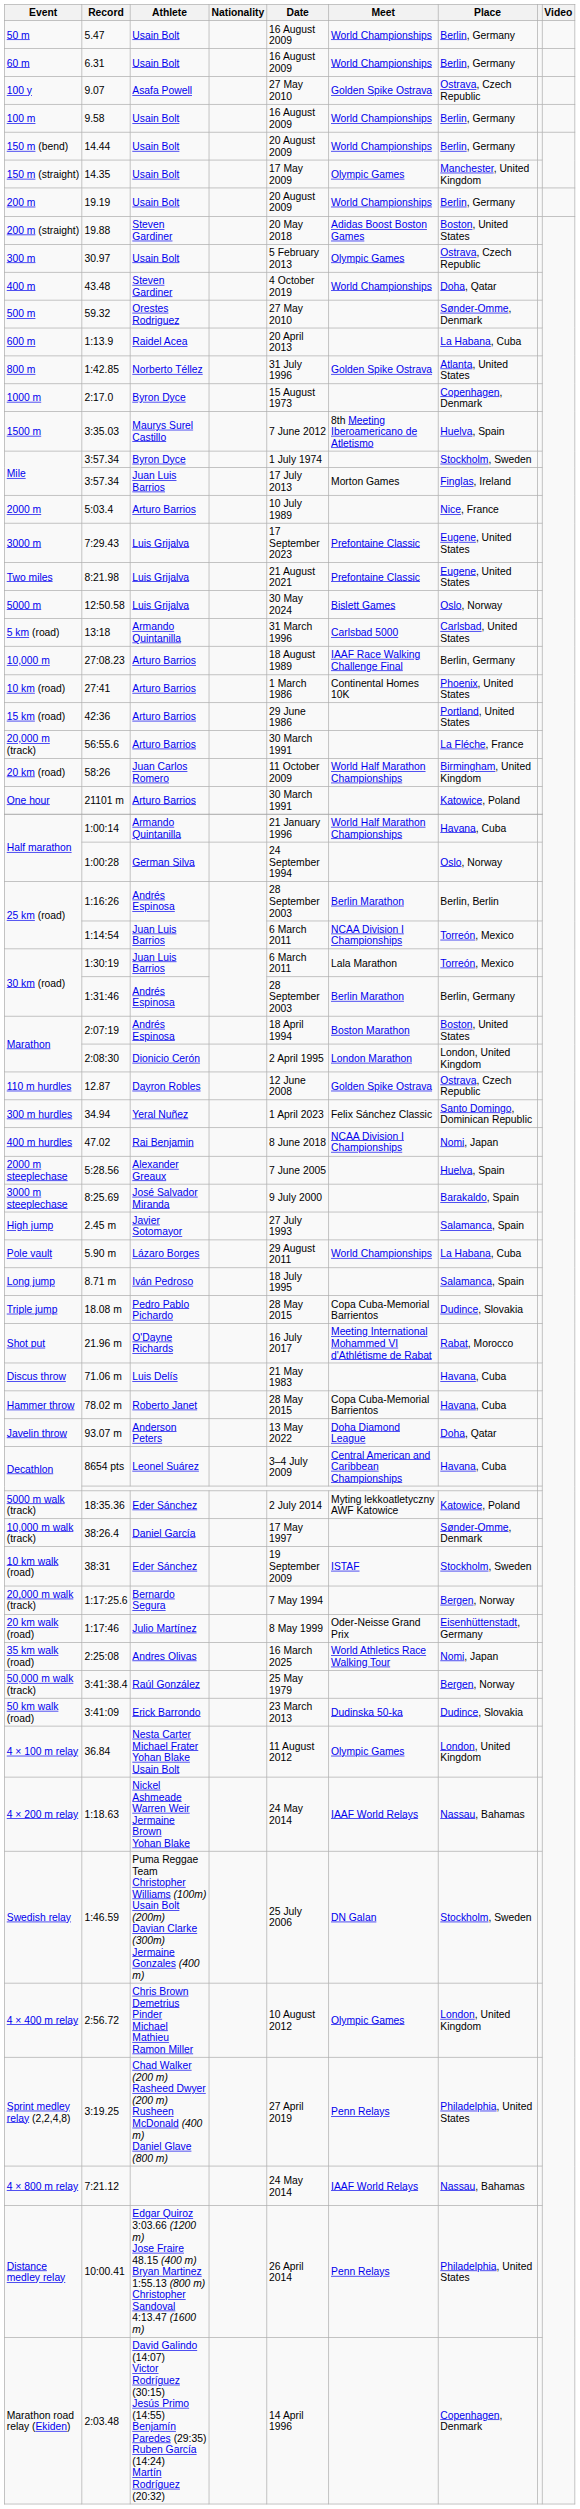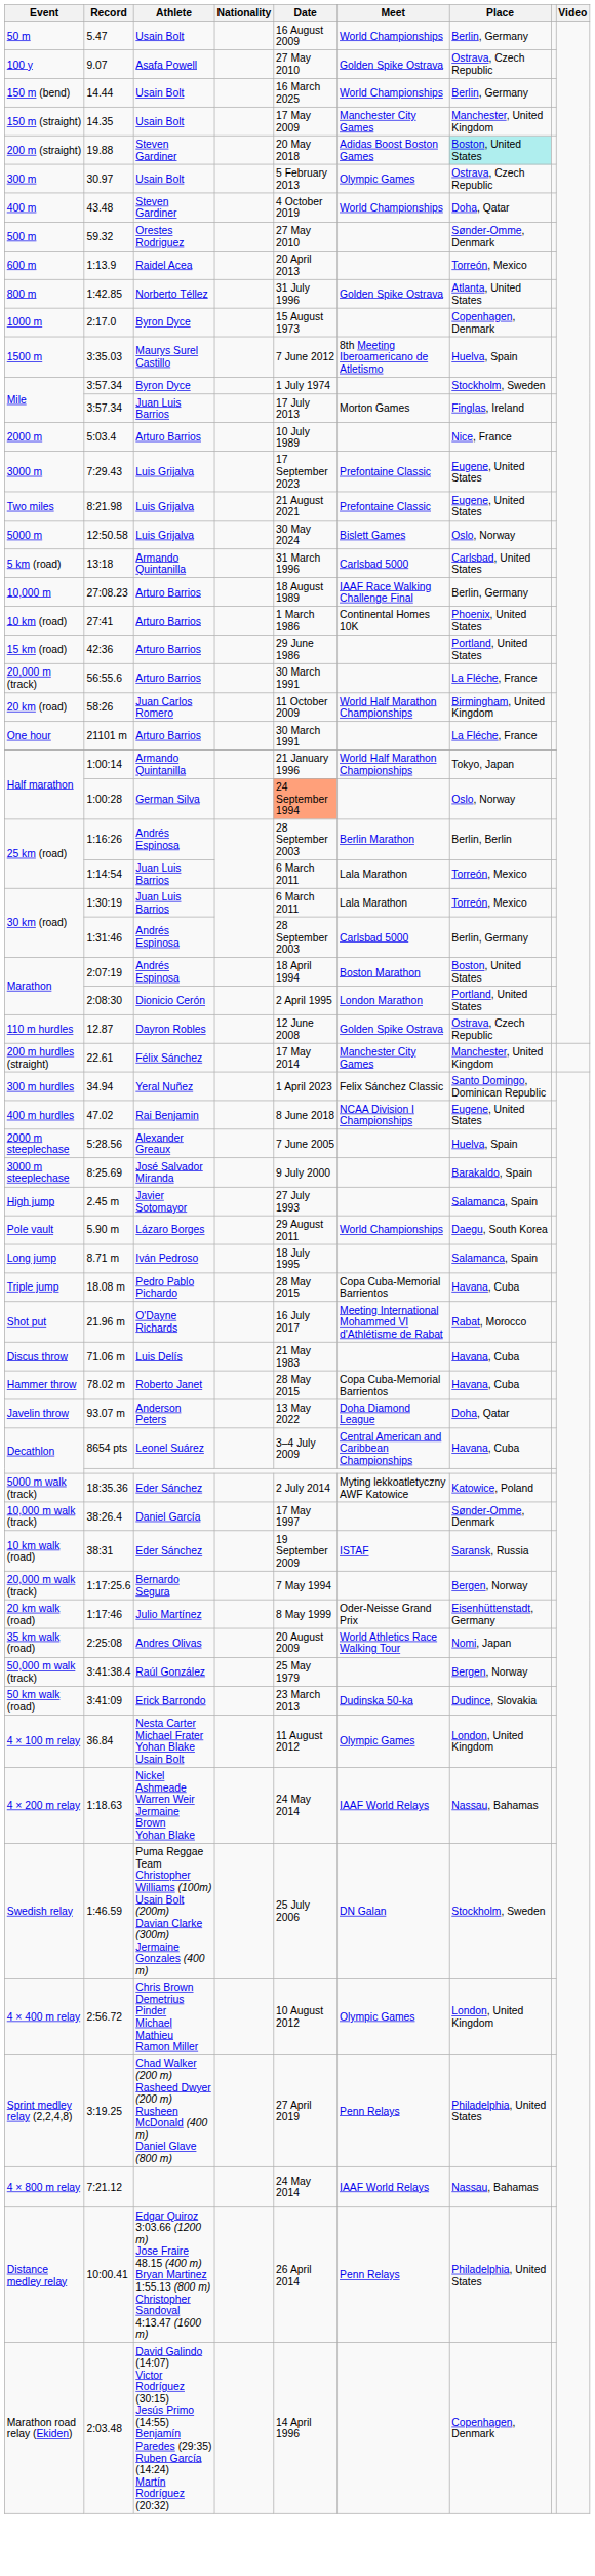- row: 60 m | 6.31 | Usain Bolt | 16 August 2009 | World Championships | Berlin, Germany
- row: 100 m | 9.58 | Usain Bolt | 16 August 2009 | World Championships | Berlin, Germany
150 m (bend) | Date: 20 August 2009 -> 16 March 2025
150 m (straight) | Meet: Olympic Games -> Manchester City Games
- row: 200 m | 19.19 | Usain Bolt | 20 August 2009 | World Championships | Berlin, Germany
200 m (straight) | Place: no background -> paleturquoise background
600 m | Place: La Habana, Cuba -> Torreón, Mexico
One hour | Place: Katowice, Poland -> La Fléche, France
Half marathon / Armando Quintanilla | Place: Havana, Cuba -> Tokyo, Japan
Half marathon / German Silva | Date: no background -> lightsalmon background
25 km (road) / Juan Luis Barrios | Meet: NCAA Division I Championships -> Lala Marathon
30 km (road) / Andrés Espinosa | Meet: Berlin Marathon -> Carlsbad 5000
Marathon / Dionicio Cerón | Place: London, United Kingdom -> Portland, United States
+ row: 200 m hurdles (straight) | 22.61 | Félix Sánchez | 17 May 2014 | Manchester City Games | Manchester, United Kingdom
400 m hurdles | Place: Nomi, Japan -> Eugene, United States
Pole vault | Place: La Habana, Cuba -> Daegu, South Korea
Triple jump | Place: Dudince, Slovakia -> Havana, Cuba
10 km walk (road) | Place: Stockholm, Sweden -> Saransk, Russia
35 km walk (road) | Date: 16 March 2025 -> 20 August 2009
